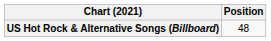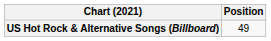US Hot Rock & Alternative Songs (Billboard) | Position: 48 -> 49
